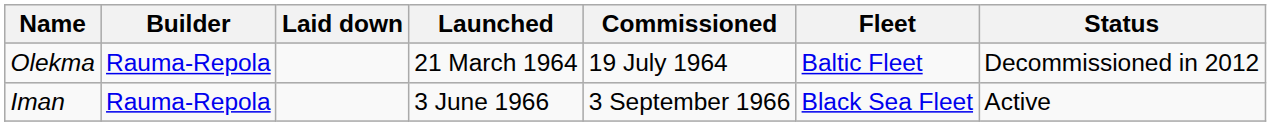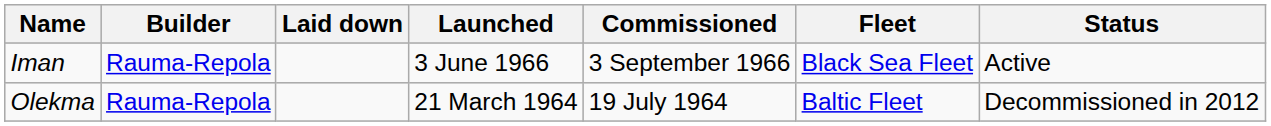rows swapped: Olekma <-> Iman
